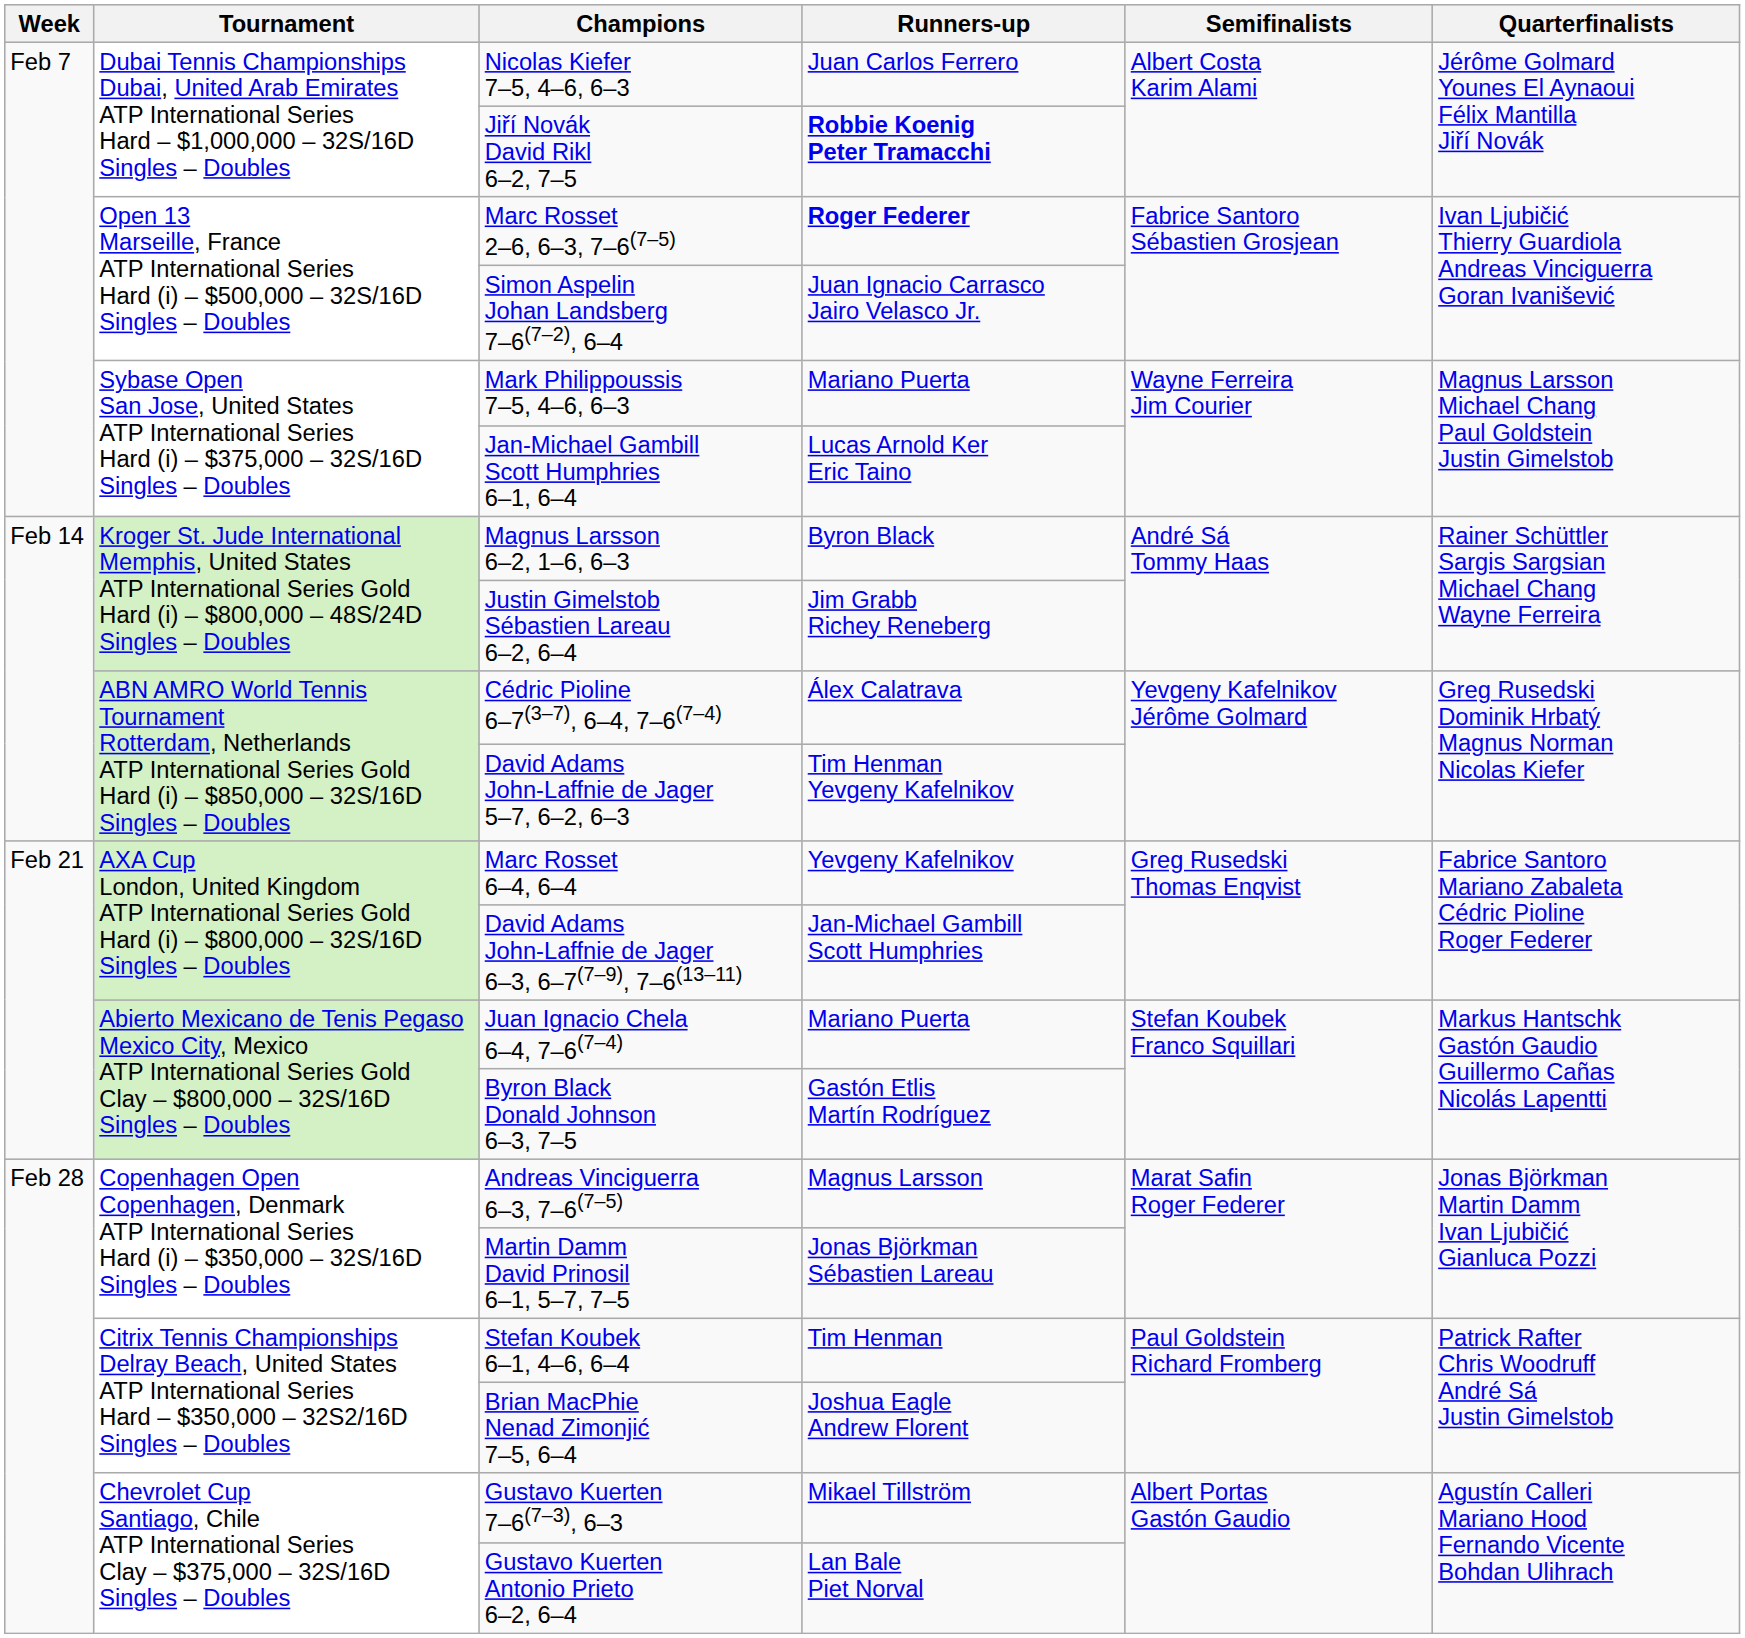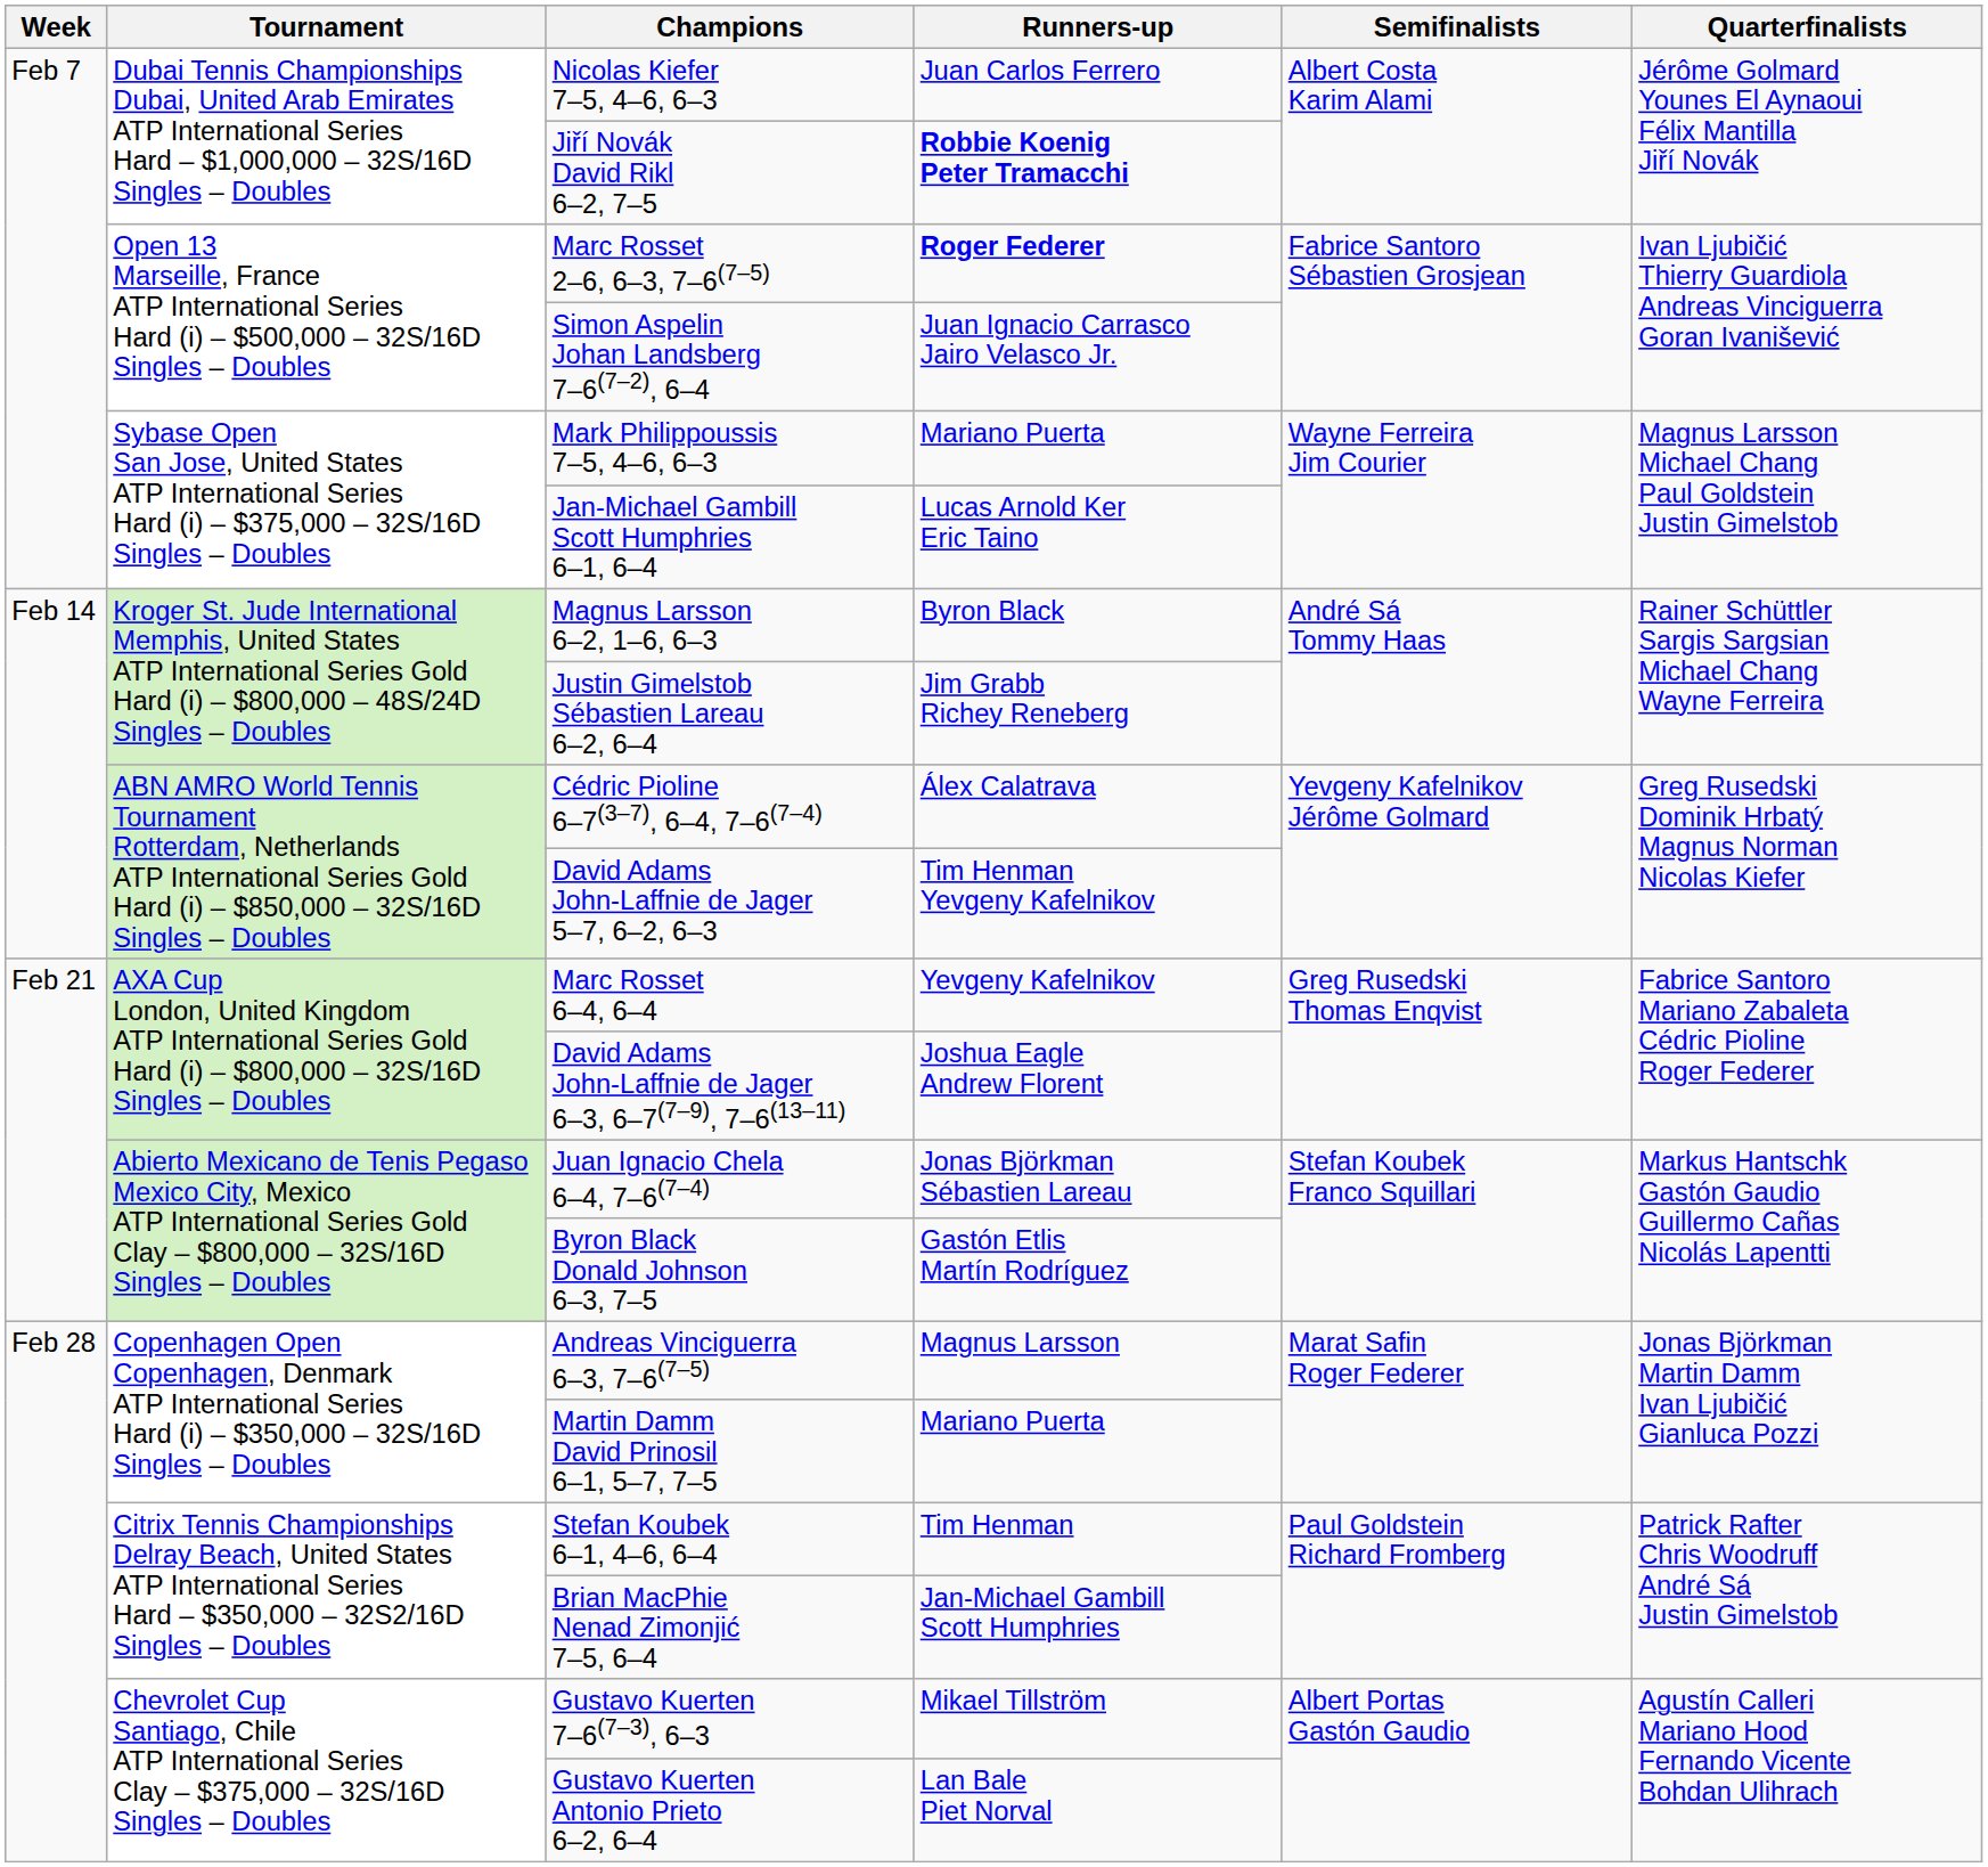David Adams John-Laffnie de Jager 6–3, 6–7(7–9), 7–6(13–11) | Runners-up: Jan-Michael Gambill Scott Humphries -> Joshua Eagle Andrew Florent
Juan Ignacio Chela 6–4, 7–6(7–4) | Runners-up: Mariano Puerta -> Jonas Björkman Sébastien Lareau
Martin Damm David Prinosil 6–1, 5–7, 7–5 | Runners-up: Jonas Björkman Sébastien Lareau -> Mariano Puerta
Brian MacPhie Nenad Zimonjić 7–5, 6–4 | Runners-up: Joshua Eagle Andrew Florent -> Jan-Michael Gambill Scott Humphries
